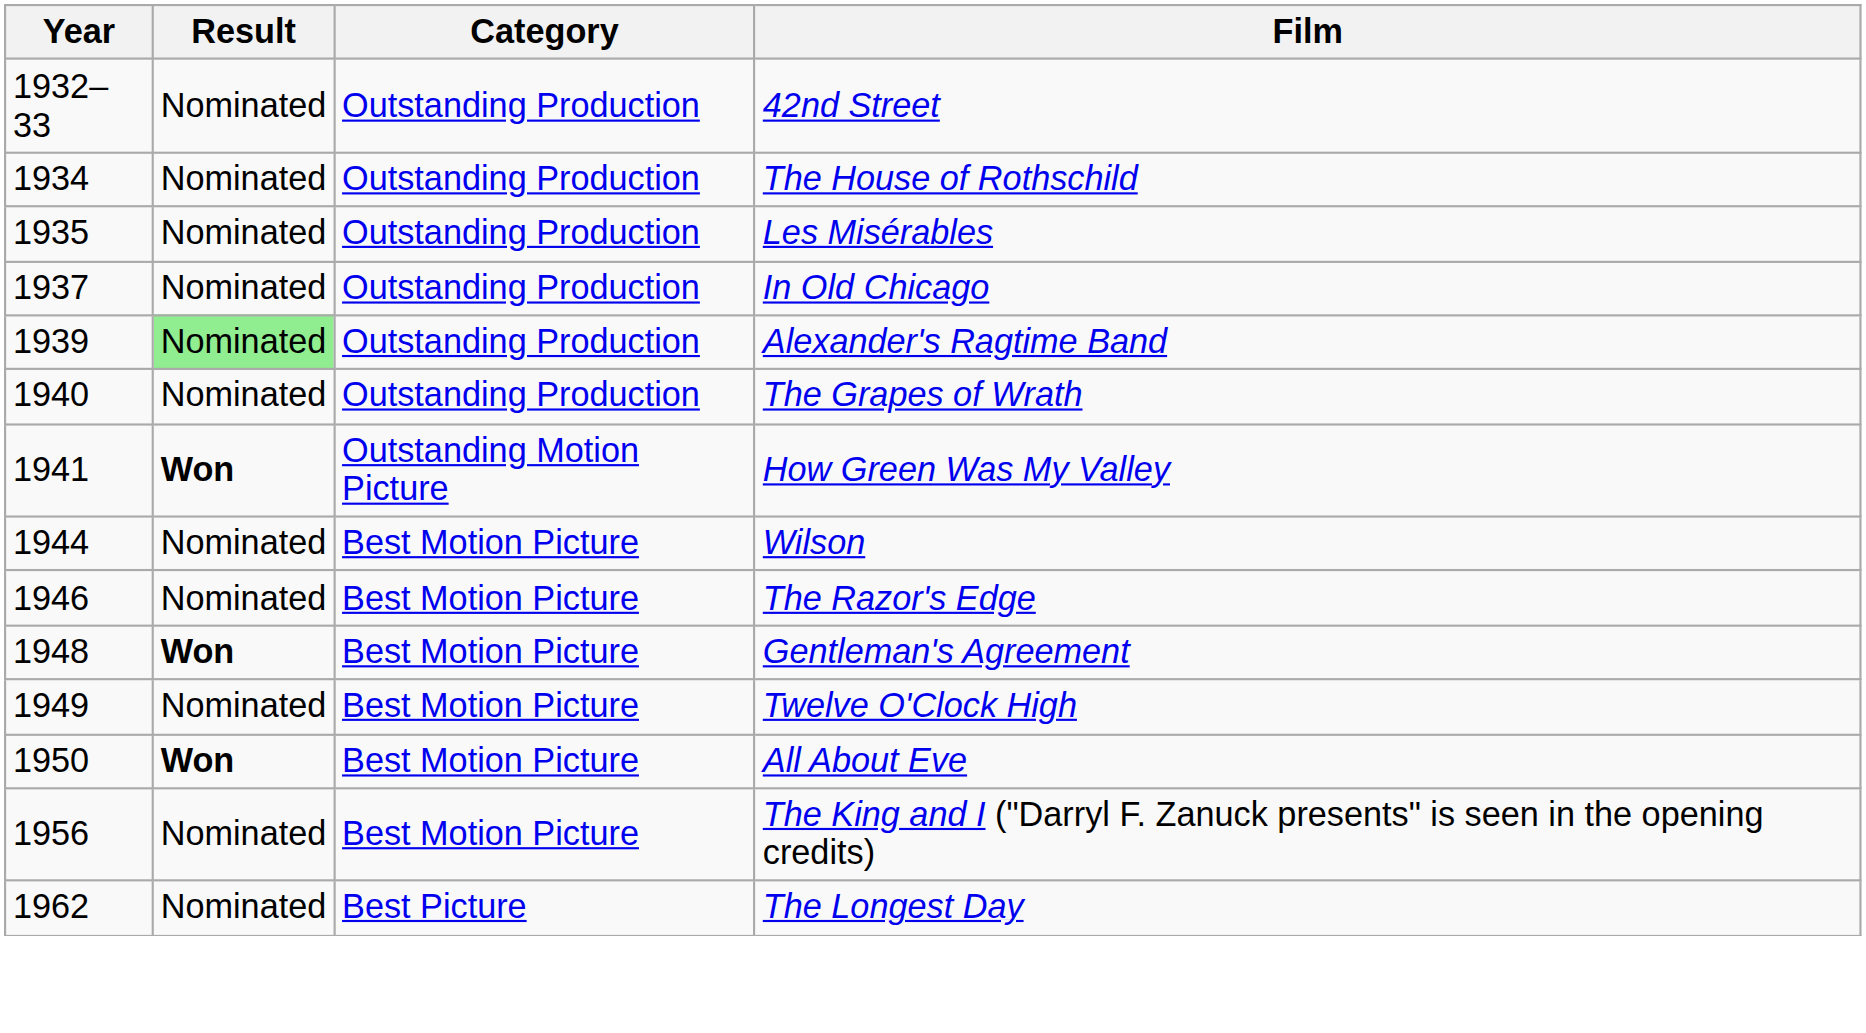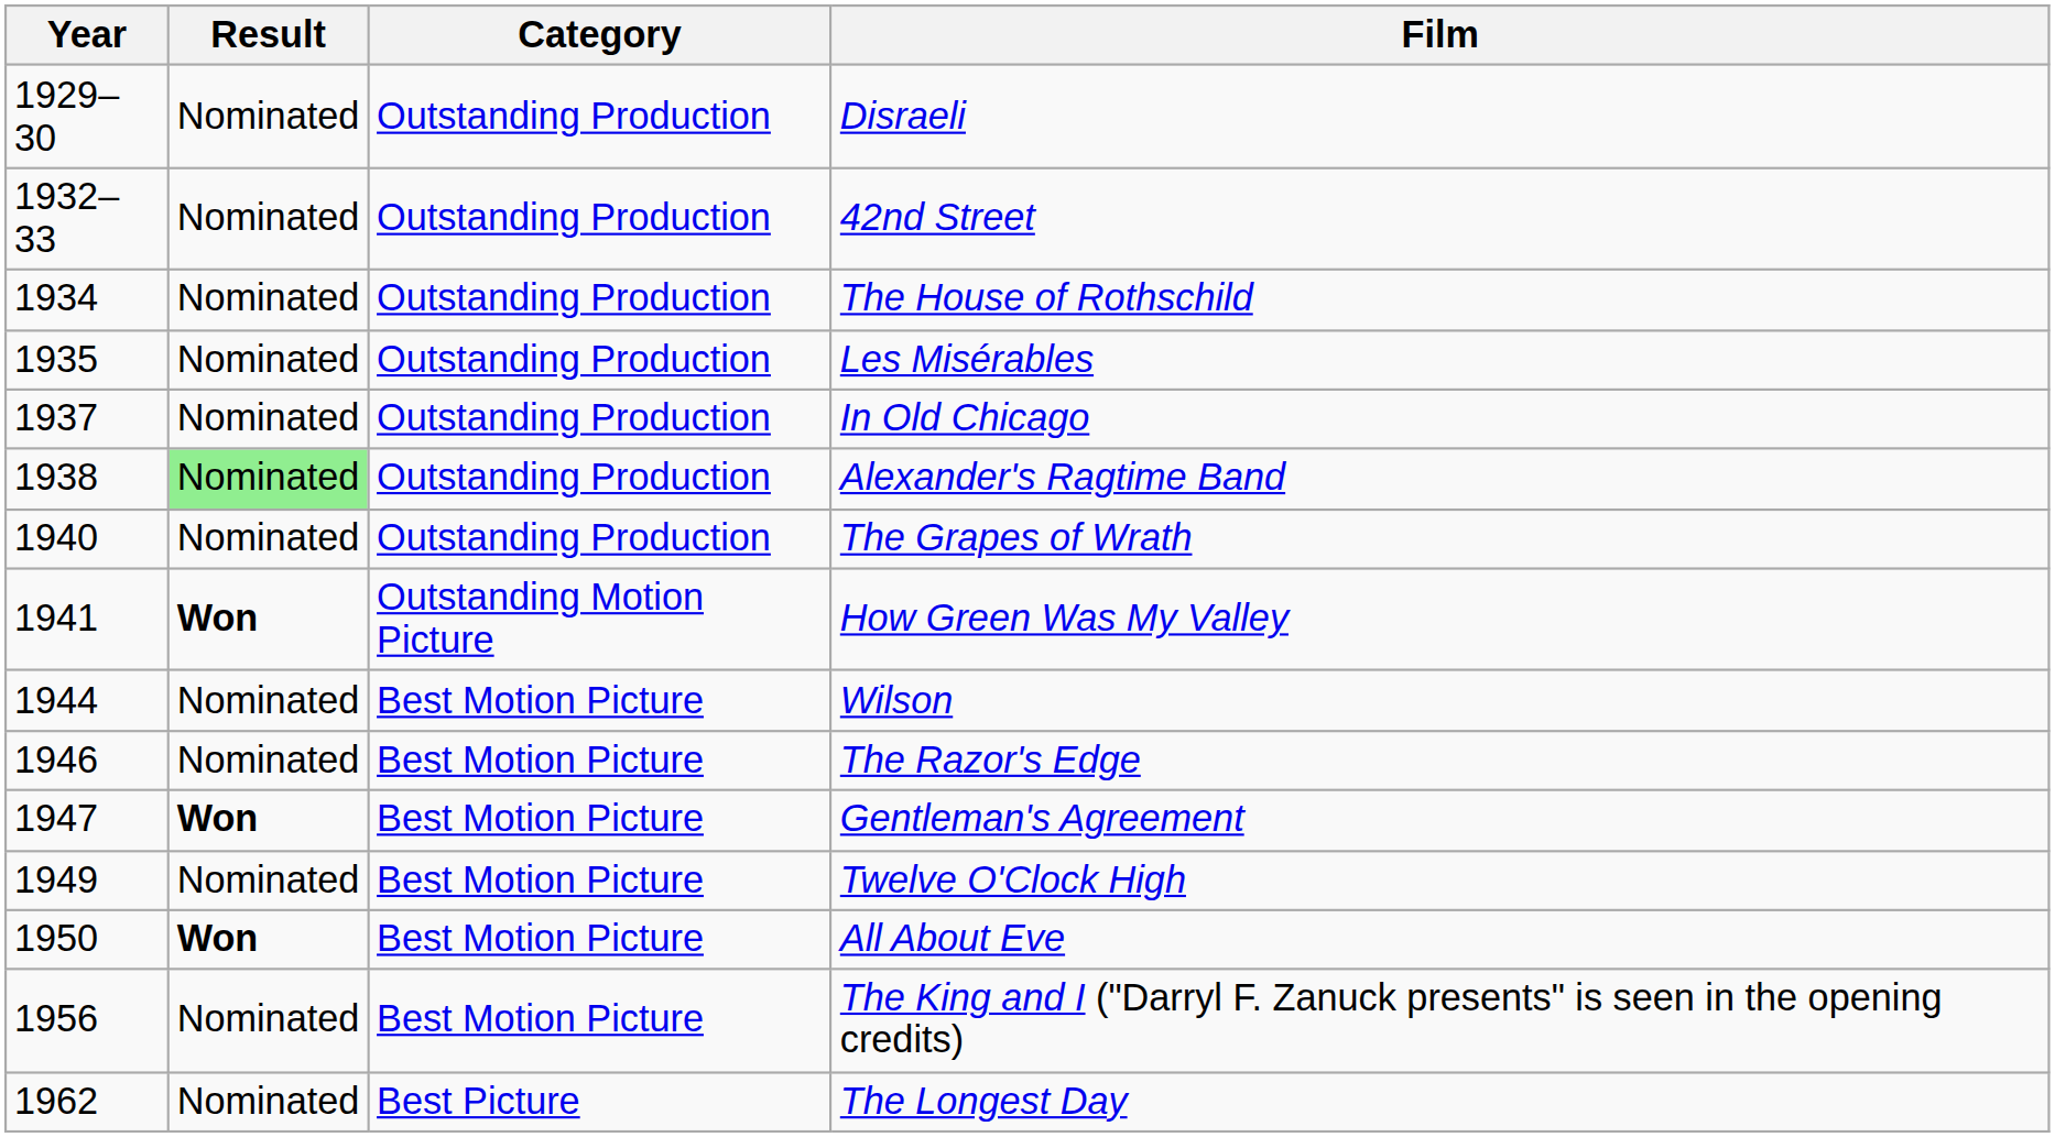+ row: 1929–30 | Nominated | Outstanding Production | Disraeli
Alexander's Ragtime Band | Year: 1939 -> 1938
Gentleman's Agreement | Year: 1948 -> 1947
